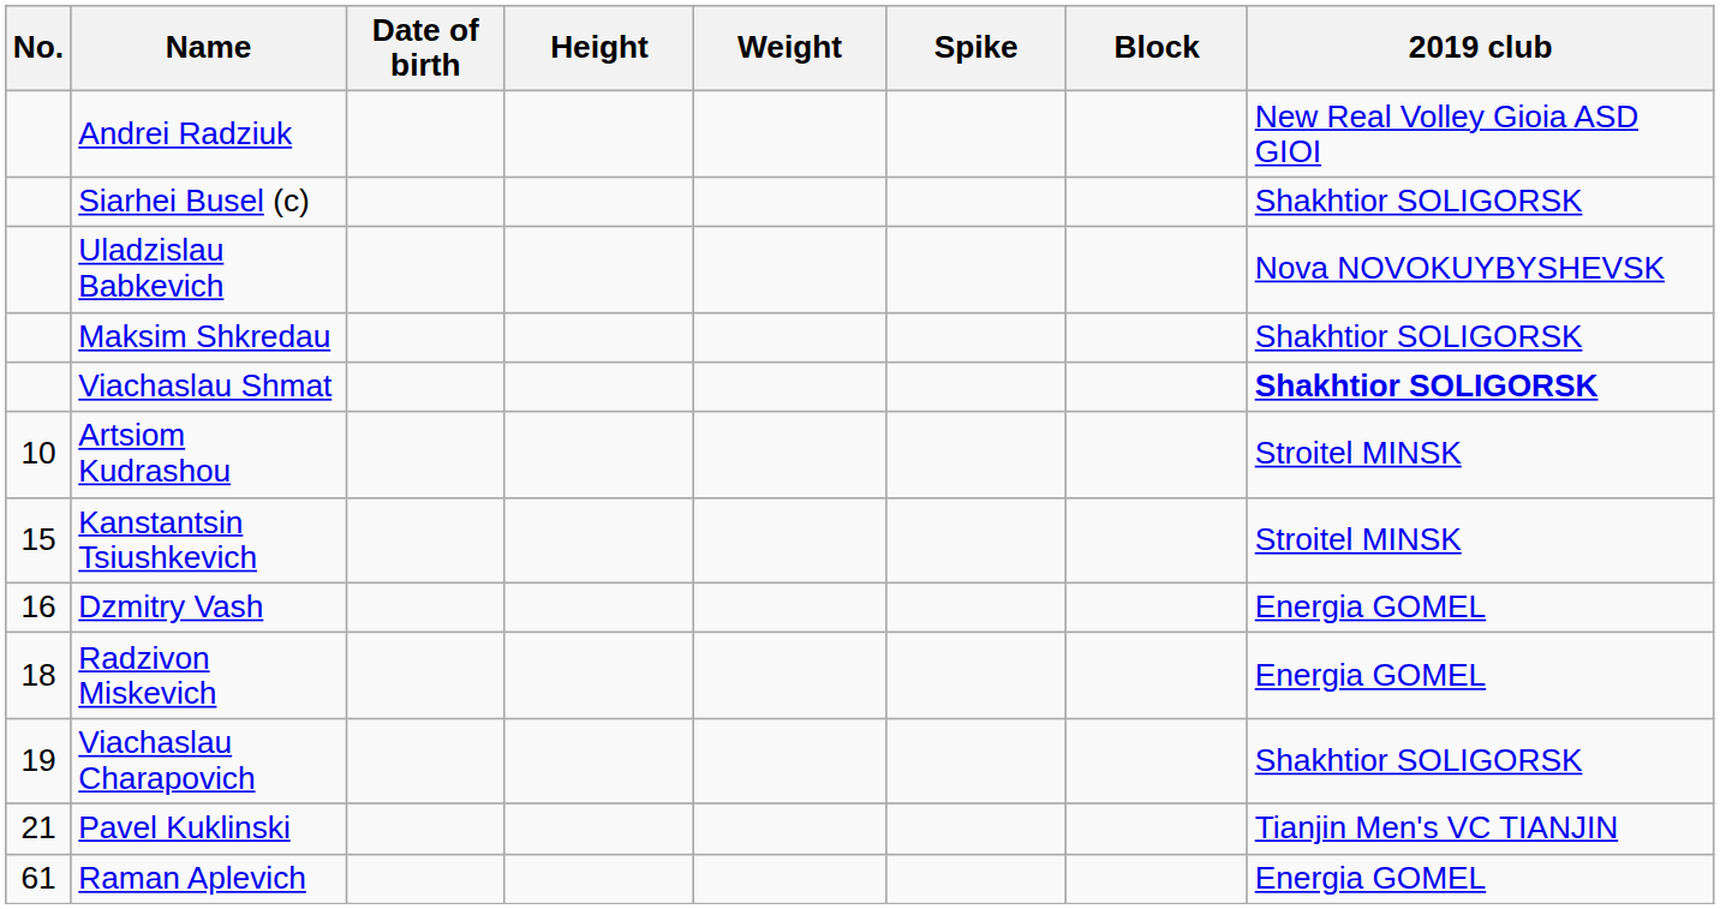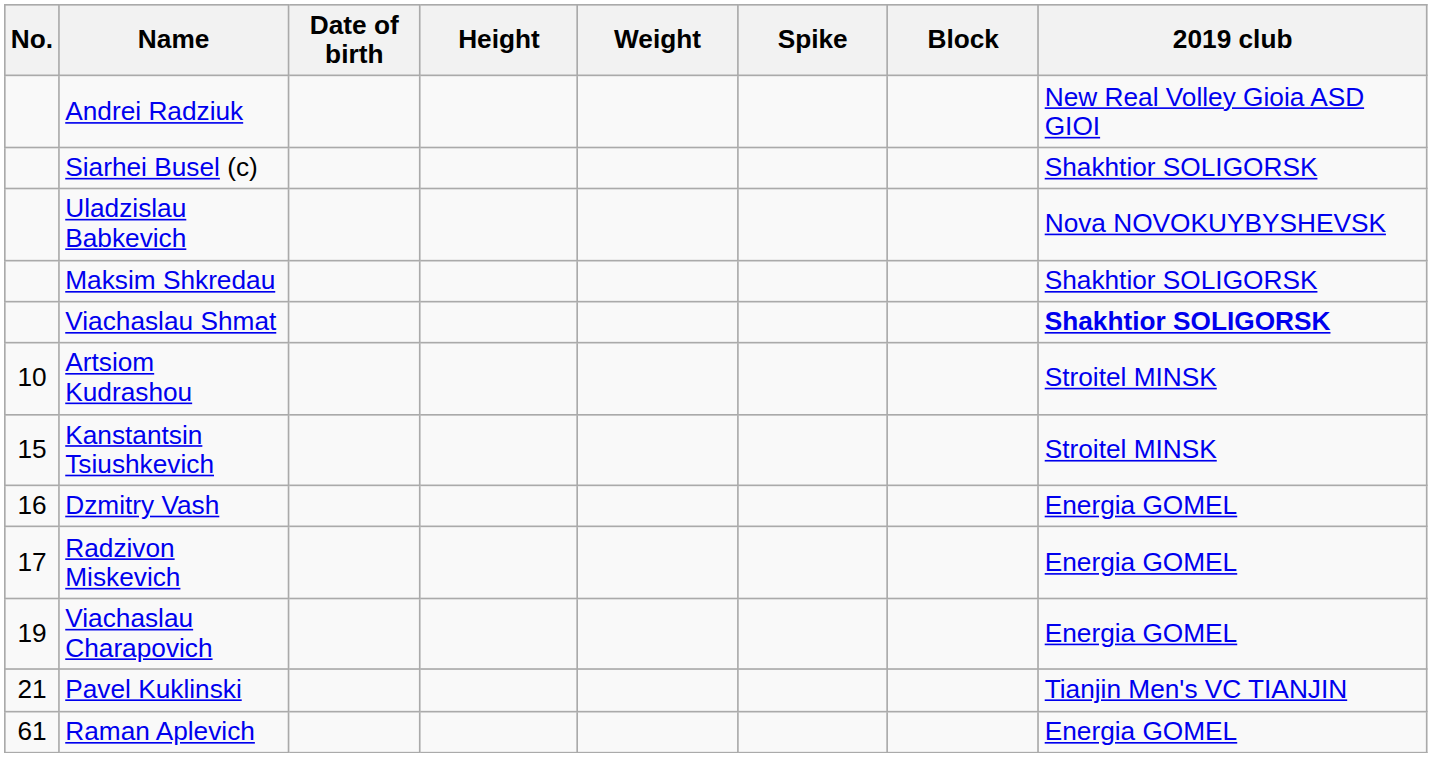Radzivon Miskevich | No.: 18 -> 17
Viachaslau Charapovich | 2019 club: Shakhtior SOLIGORSK -> Energia GOMEL
